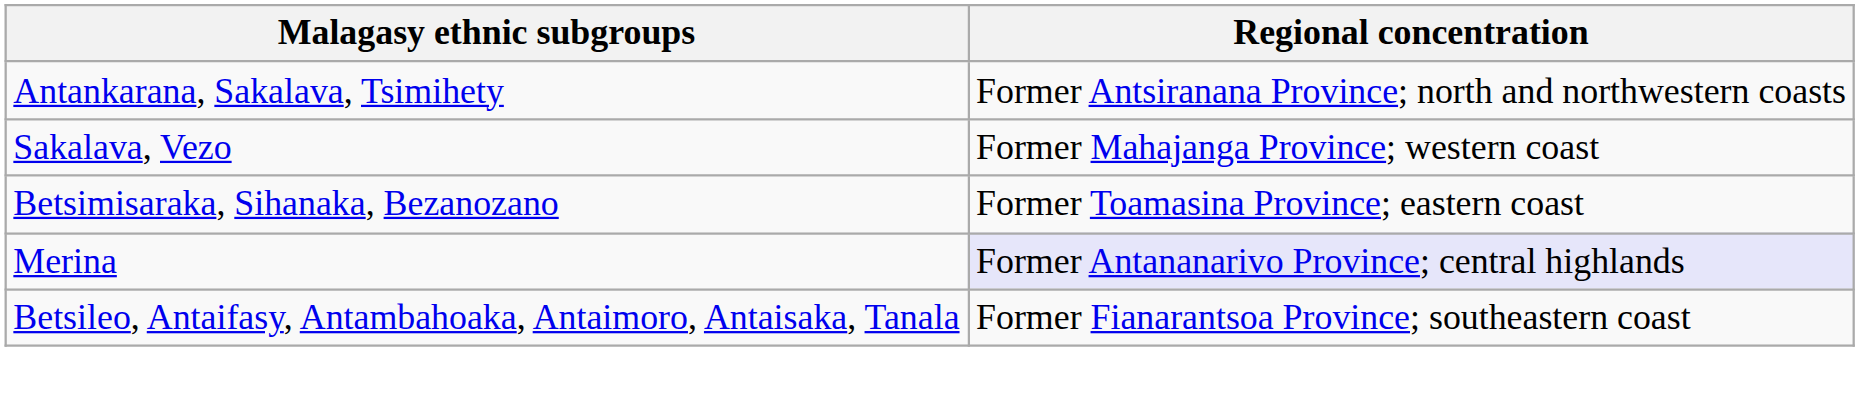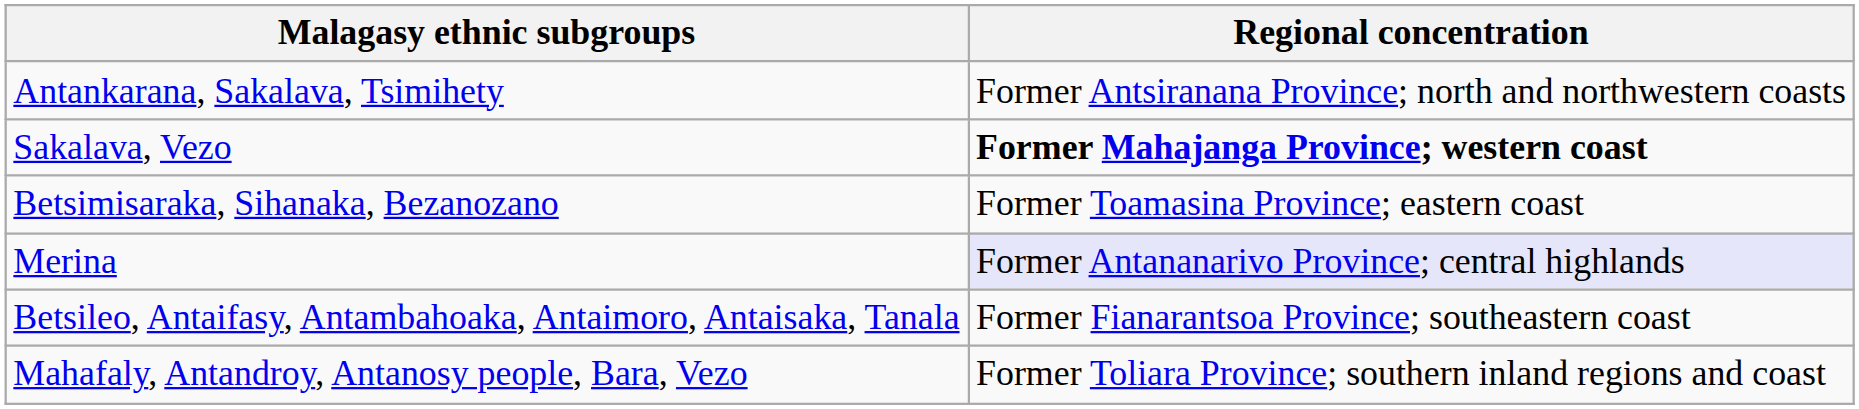Sakalava, Vezo | Regional concentration: normal -> bold
+ row: Mahafaly, Antandroy, Antanosy people, Bara, Vezo | Former Toliara Province; southern inland regions and coast
